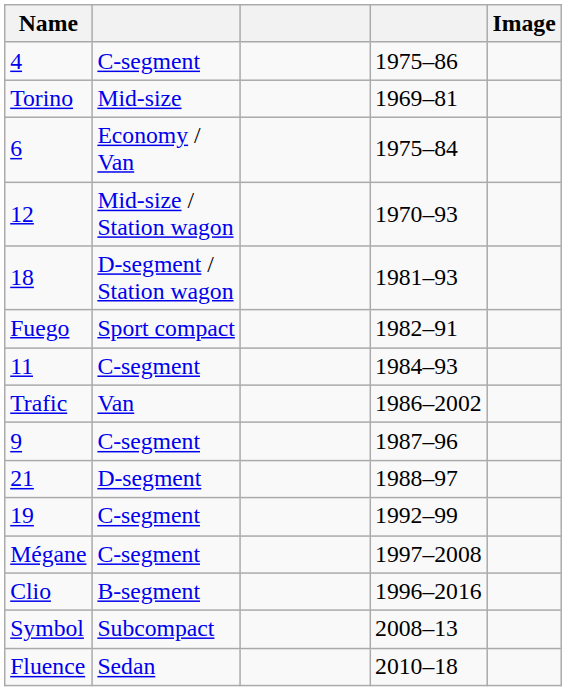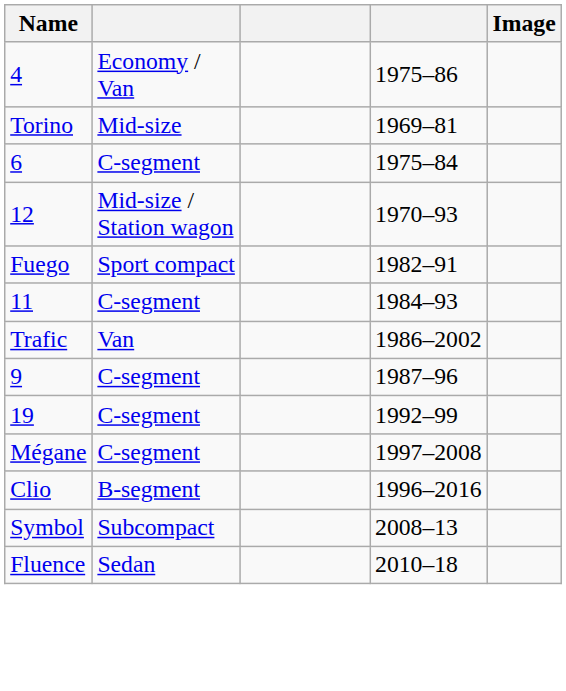4 | column 2: C-segment -> Economy / Van
6 | column 2: Economy / Van -> C-segment
- row: 18 | D-segment / Station wagon | 1981–93
- row: 21 | D-segment | 1988–97
